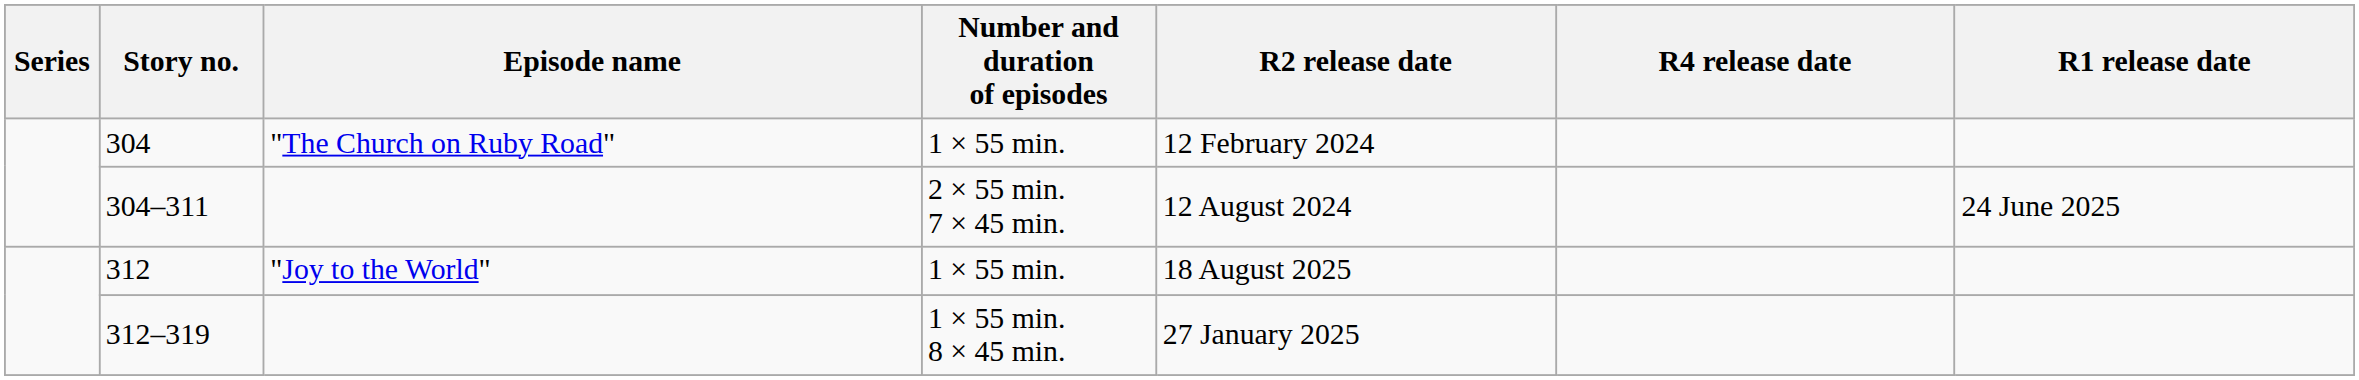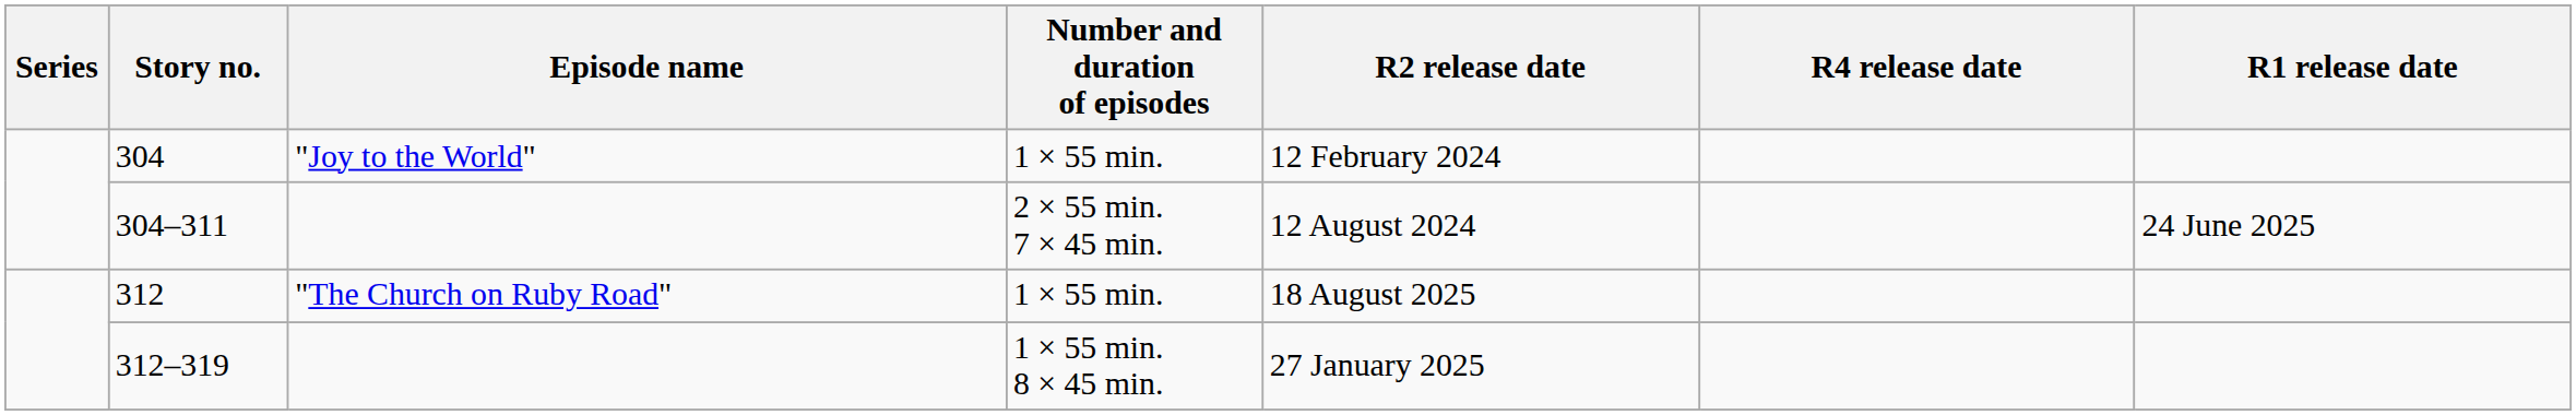304 | Episode name: "The Church on Ruby Road" -> "Joy to the World"
312 | Episode name: "Joy to the World" -> "The Church on Ruby Road"
